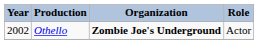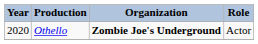Othello | Year: 2002 -> 2020
